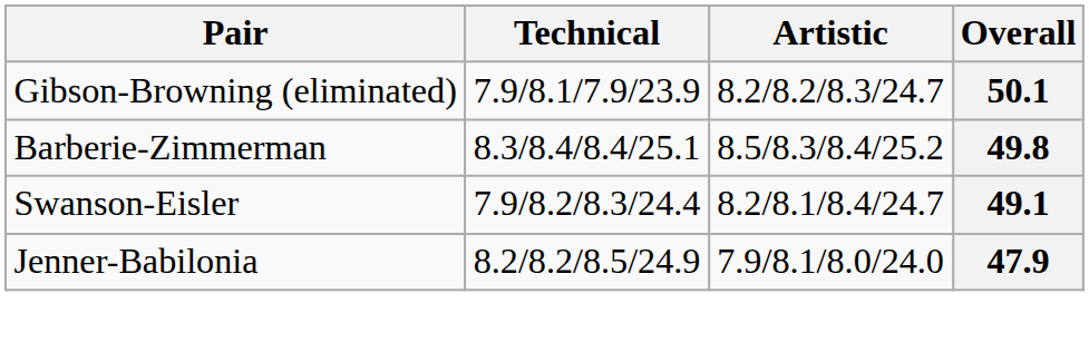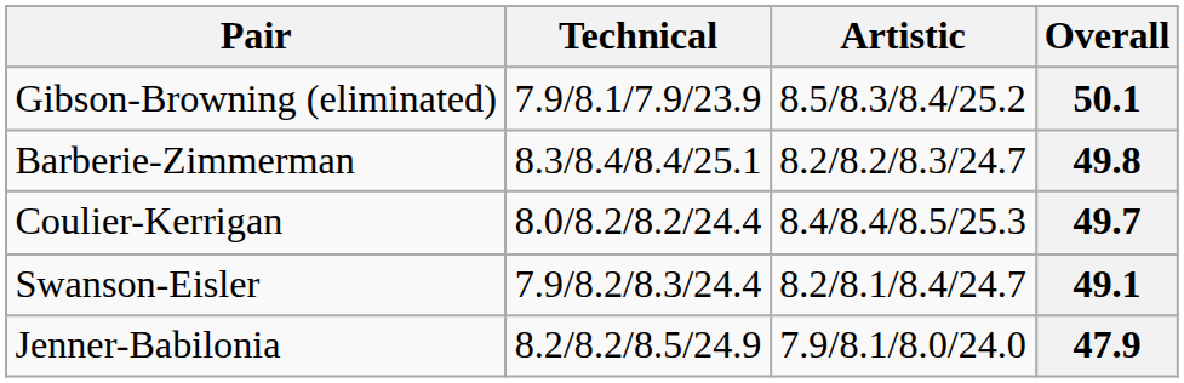50.1 | Artistic: 8.2/8.2/8.3/24.7 -> 8.5/8.3/8.4/25.2
49.8 | Artistic: 8.5/8.3/8.4/25.2 -> 8.2/8.2/8.3/24.7
+ row: Coulier-Kerrigan | 8.0/8.2/8.2/24.4 | 8.4/8.4/8.5/25.3 | 49.7
